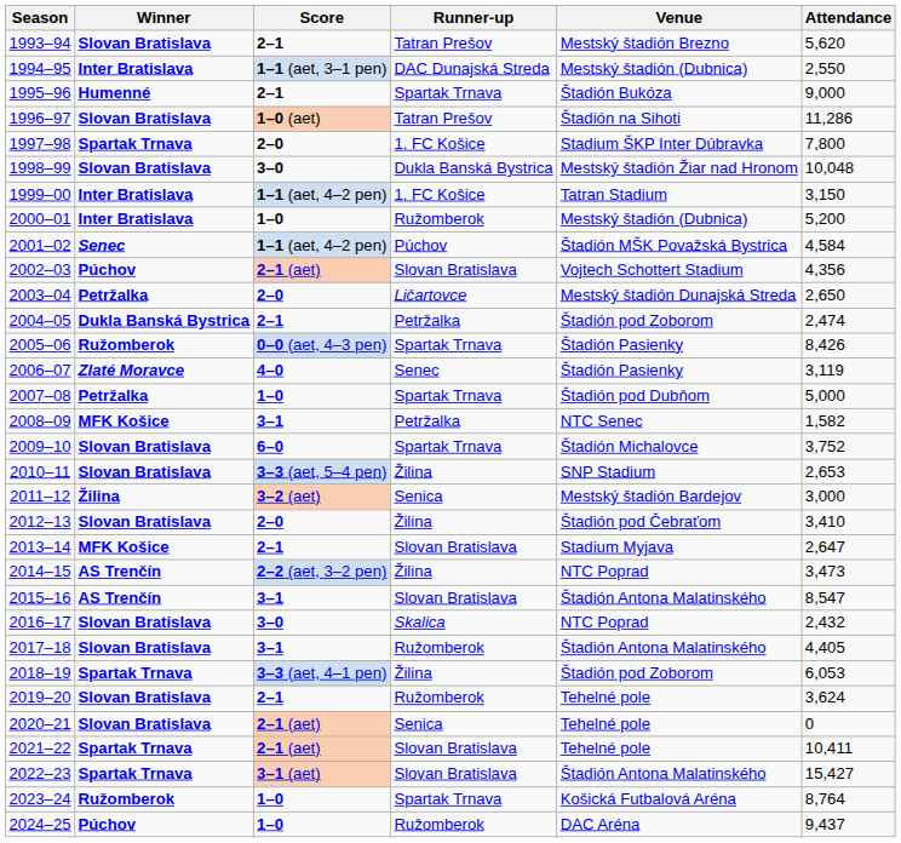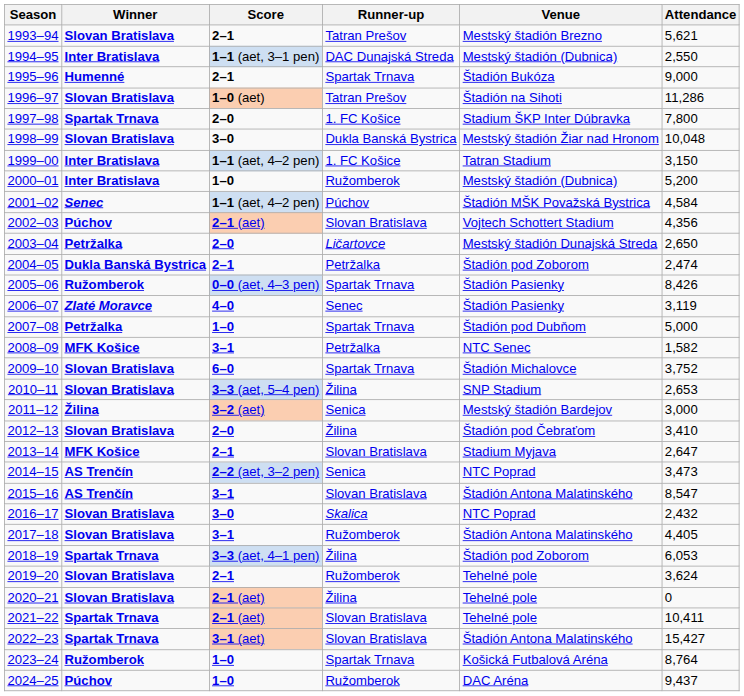1993–94 | Attendance: 5,620 -> 5,621
2014–15 | Runner-up: Žilina -> Senica
2020–21 | Runner-up: Senica -> Žilina
